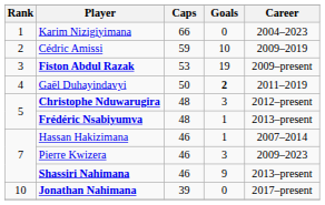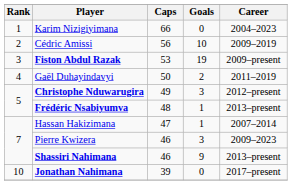Cédric Amissi | Caps: 59 -> 56
Gaël Duhayindavyi | Goals: bold -> normal
Christophe Nduwarugira | Caps: 48 -> 49
Hassan Hakizimana | Caps: 46 -> 47
